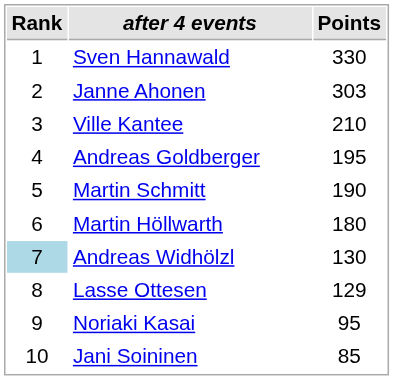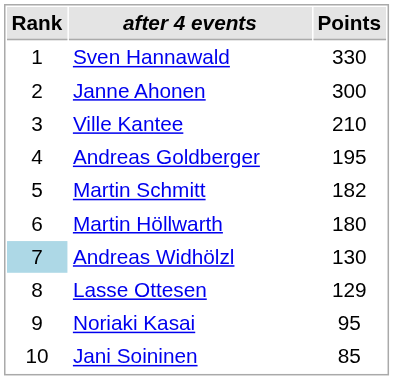Janne Ahonen | Points: 303 -> 300
Martin Schmitt | Points: 190 -> 182
